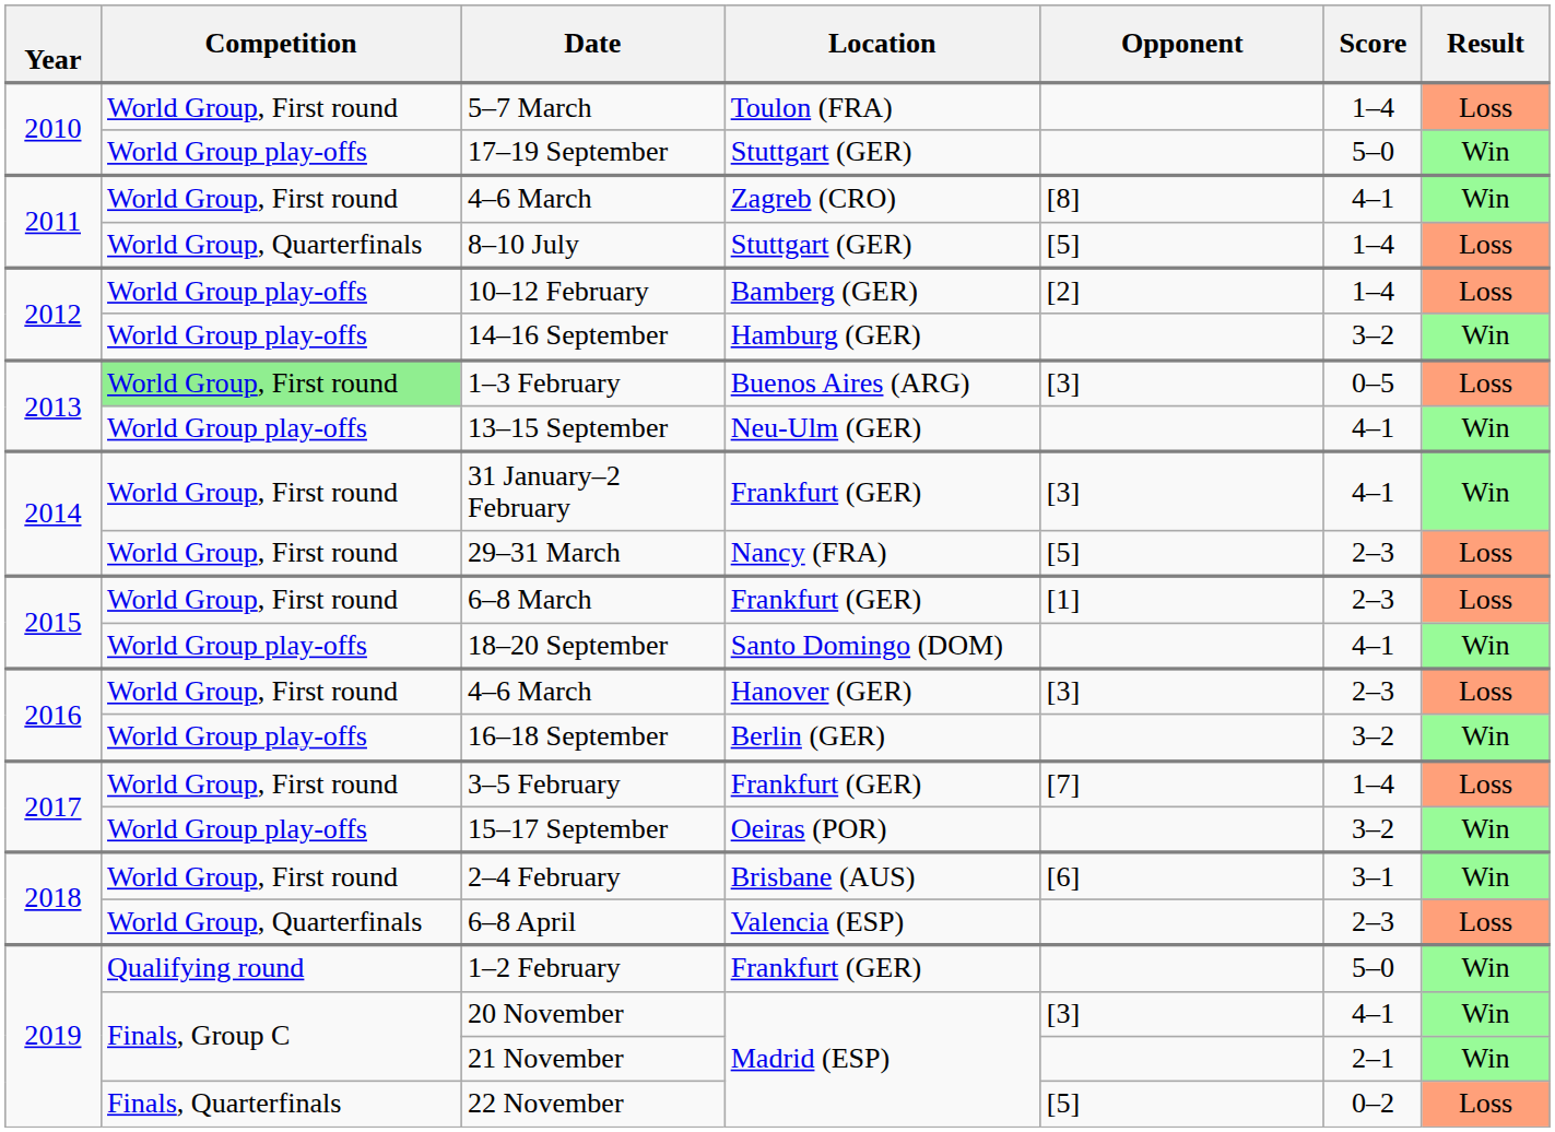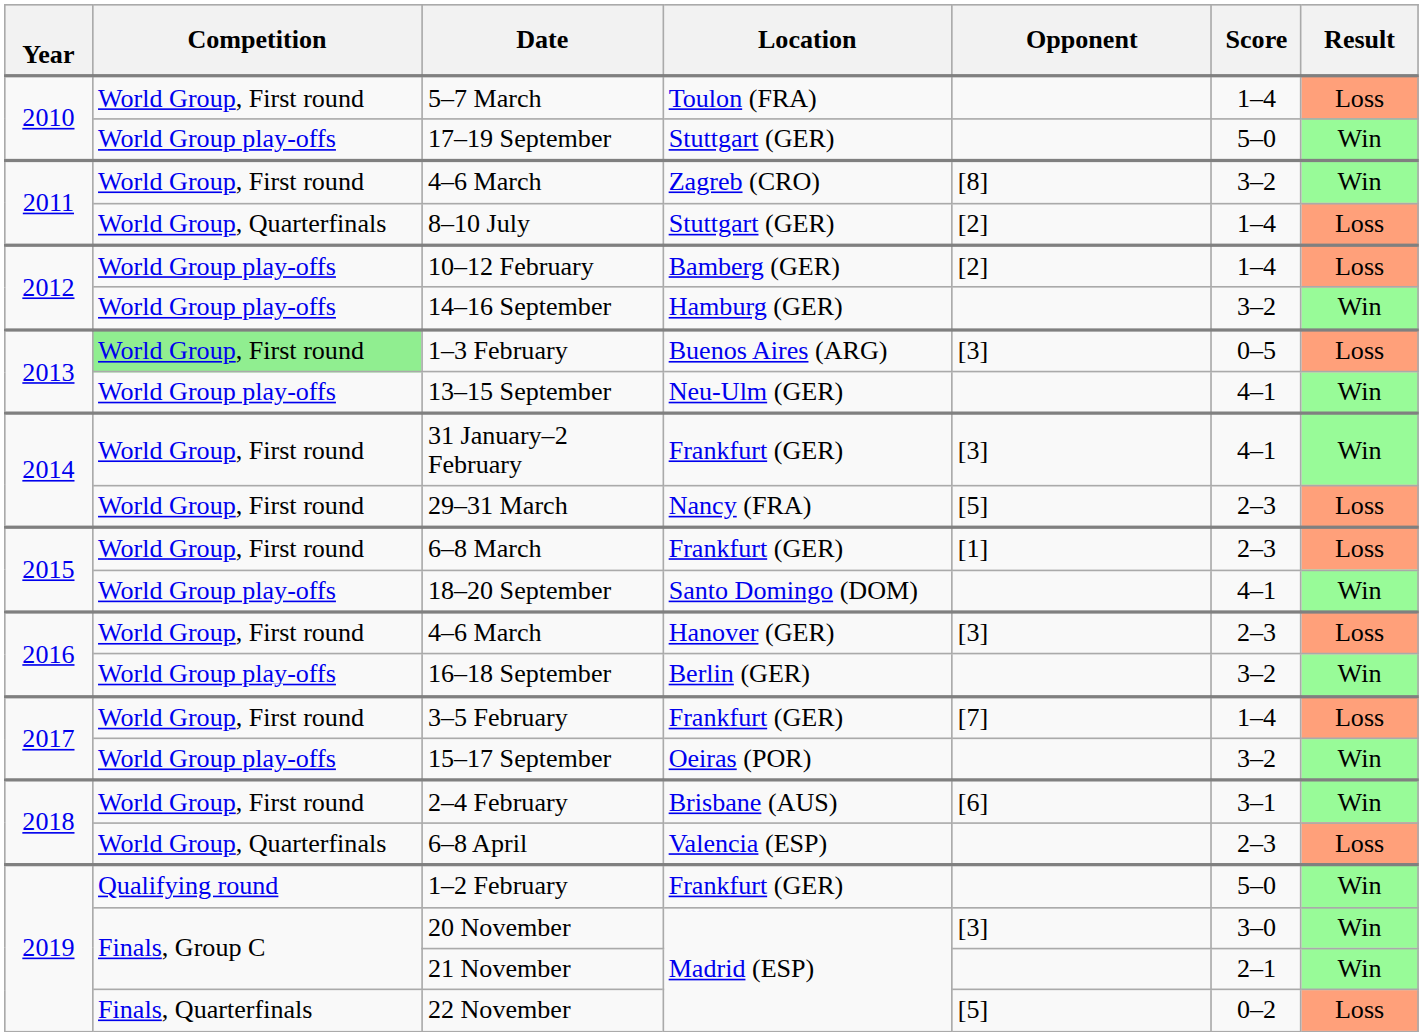4–6 March / Zagreb (CRO) | Score: 4–1 -> 3–2
8–10 July | Opponent: [5] -> [2]
20 November | Score: 4–1 -> 3–0
